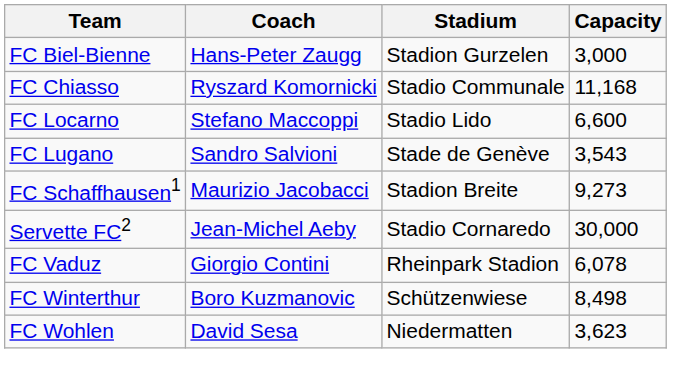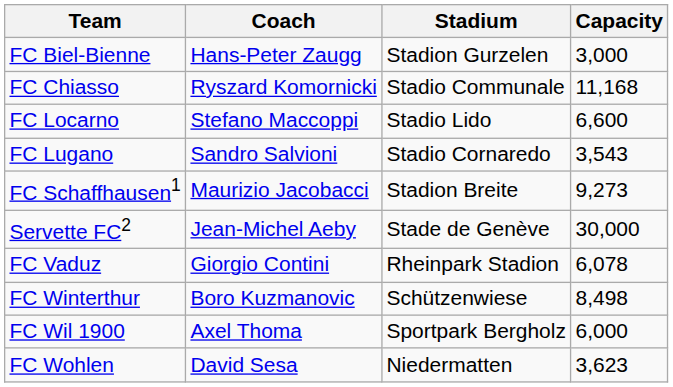FC Lugano | Stadium: Stade de Genève -> Stadio Cornaredo
Servette FC2 | Stadium: Stadio Cornaredo -> Stade de Genève
+ row: FC Wil 1900 | Axel Thoma | Sportpark Bergholz | 6,000
